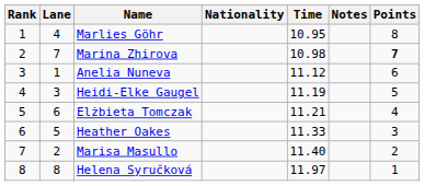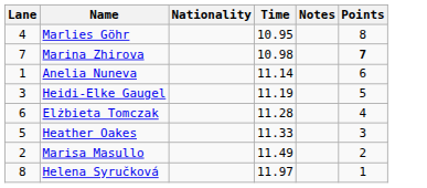- column: Rank | 1 | 2 | 3 | 4 | 5 | 6 | 7 | 8
Anelia Nuneva | Time: 11.12 -> 11.14
Elżbieta Tomczak | Time: 11.21 -> 11.28
Marisa Masullo | Time: 11.40 -> 11.49
